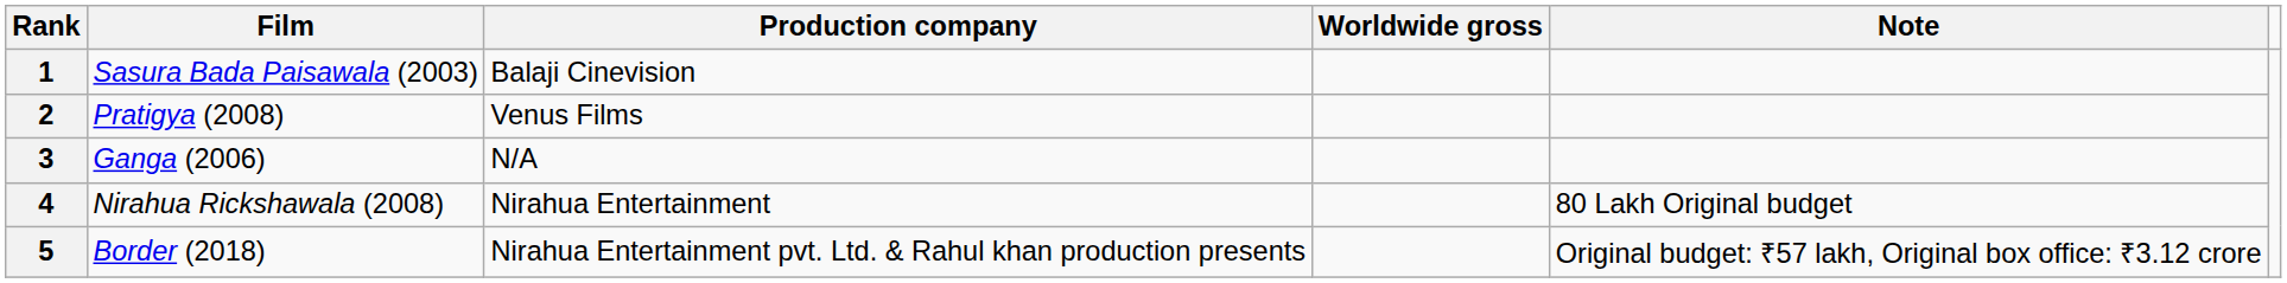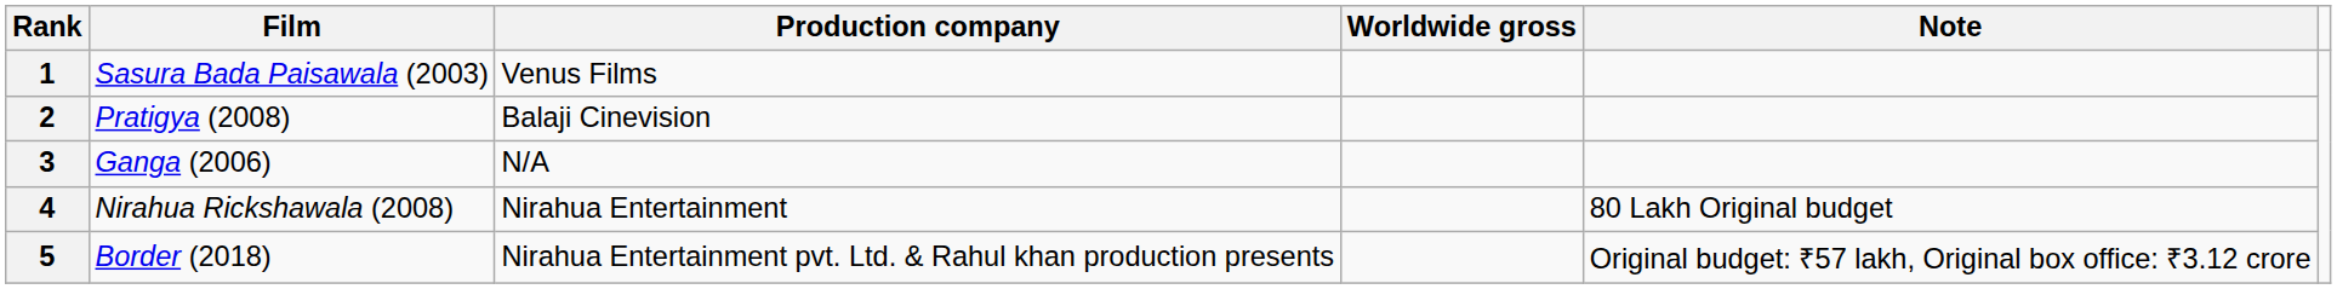1 | Production company: Balaji Cinevision -> Venus Films
2 | Production company: Venus Films -> Balaji Cinevision
